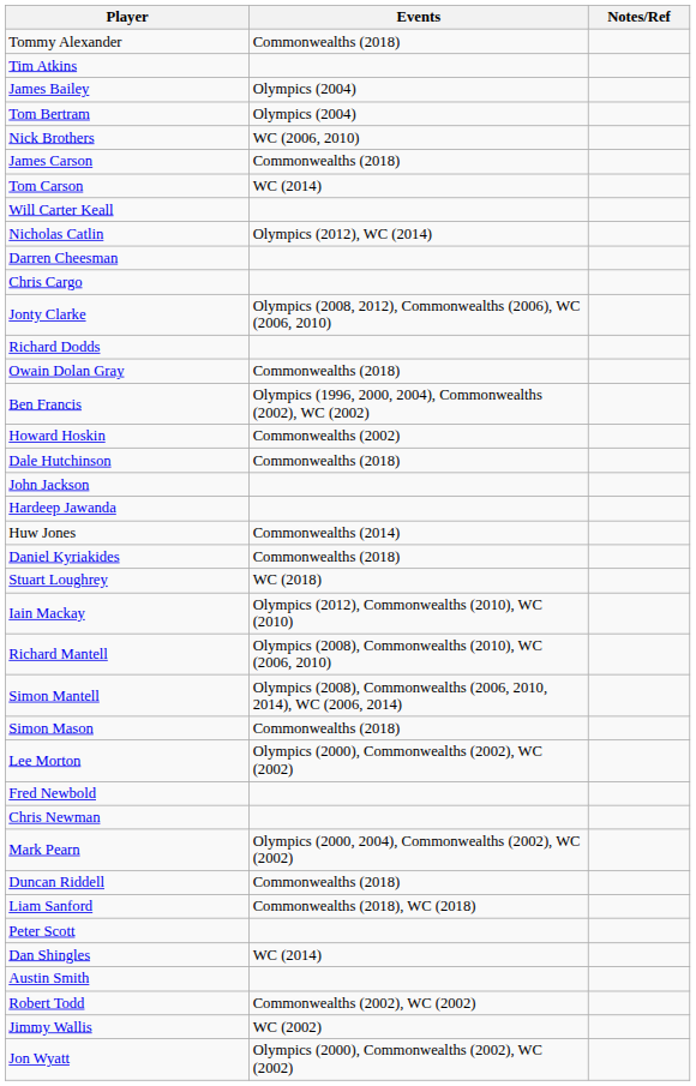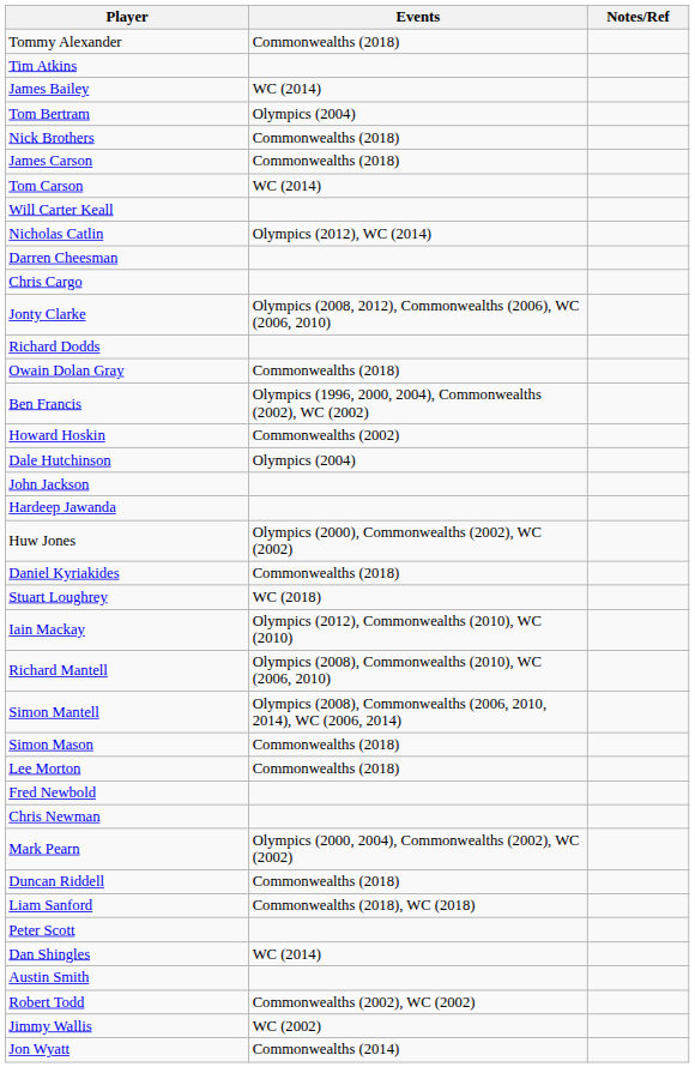James Bailey | Events: Olympics (2004) -> WC (2014)
Nick Brothers | Events: WC (2006, 2010) -> Commonwealths (2018)
Dale Hutchinson | Events: Commonwealths (2018) -> Olympics (2004)
Huw Jones | Events: Commonwealths (2014) -> Olympics (2000), Commonwealths (2002), WC (2002)
Lee Morton | Events: Olympics (2000), Commonwealths (2002), WC (2002) -> Commonwealths (2018)
Jon Wyatt | Events: Olympics (2000), Commonwealths (2002), WC (2002) -> Commonwealths (2014)
